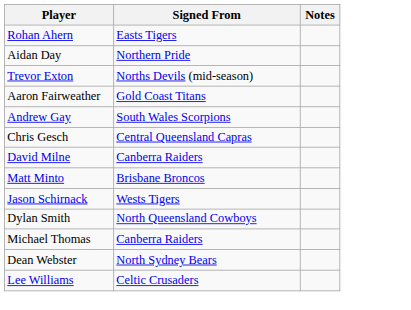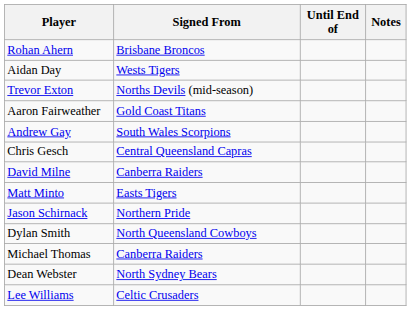+ column: Until End of
Rohan Ahern | Signed From: Easts Tigers -> Brisbane Broncos
Aidan Day | Signed From: Northern Pride -> Wests Tigers
Matt Minto | Signed From: Brisbane Broncos -> Easts Tigers
Jason Schirnack | Signed From: Wests Tigers -> Northern Pride
